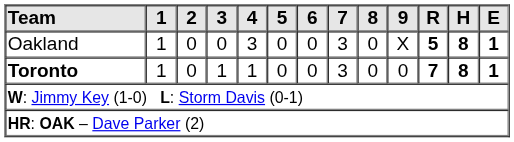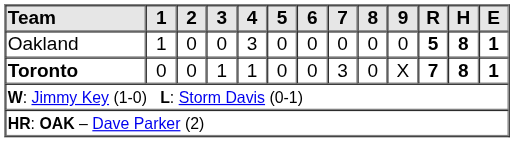Oakland | 7: 3 -> 0
Oakland | 9: X -> 0
Toronto | 1: 1 -> 0
Toronto | 9: 0 -> X
